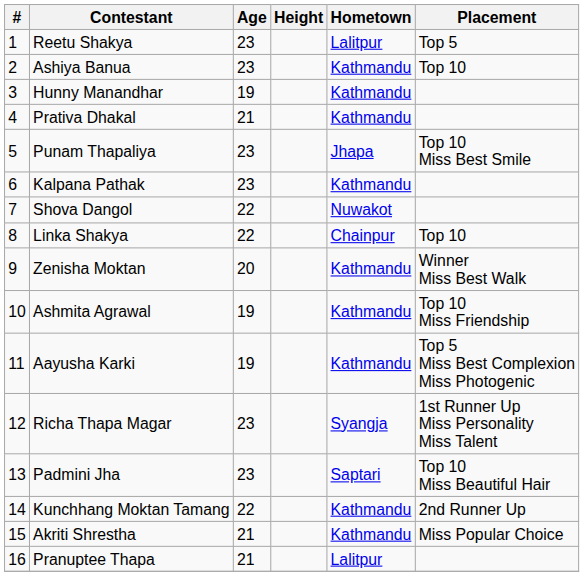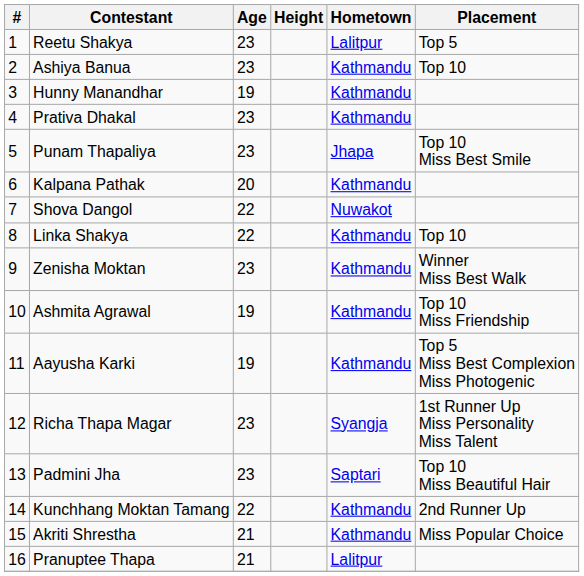Prativa Dhakal | Age: 21 -> 23
Kalpana Pathak | Age: 23 -> 20
Linka Shakya | Hometown: Chainpur -> Kathmandu
Zenisha Moktan | Age: 20 -> 23
